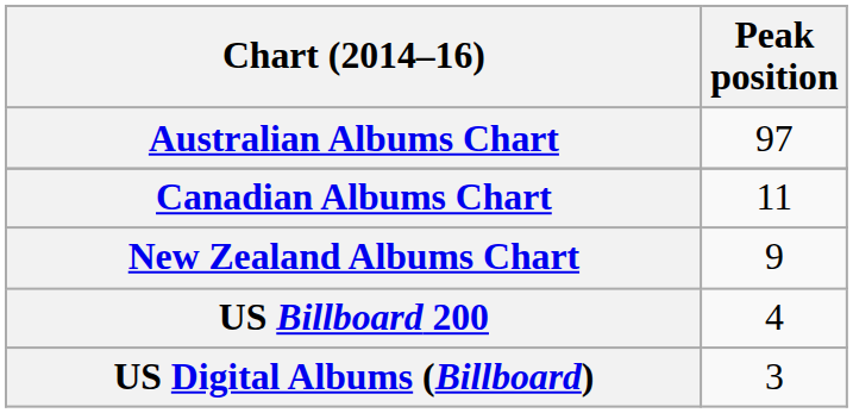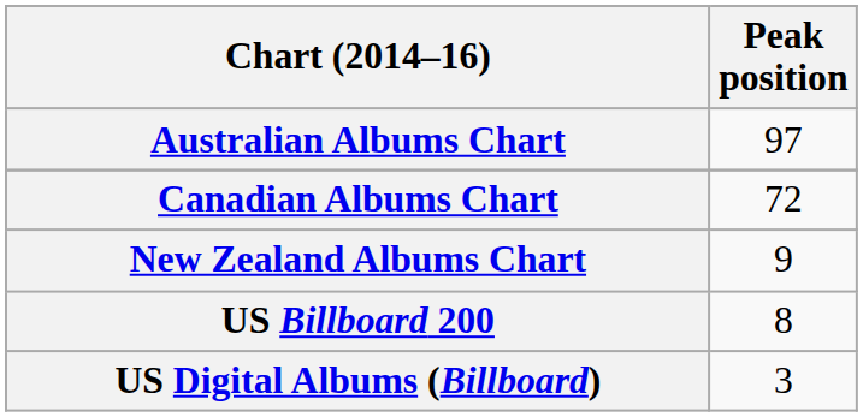Canadian Albums Chart | Peak position: 11 -> 72
US Billboard 200 | Peak position: 4 -> 8
